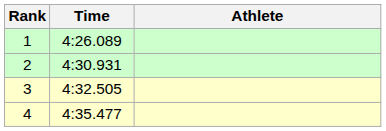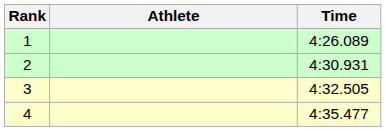columns swapped: Athlete <-> Time
